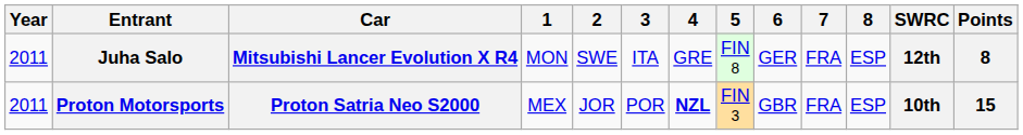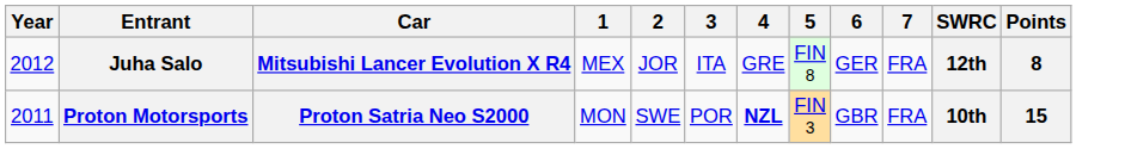- column: 8 | ESP | ESP
Juha Salo | Year: 2011 -> 2012
Juha Salo | 1: MON -> MEX
Juha Salo | 2: SWE -> JOR
Proton Motorsports | 1: MEX -> MON
Proton Motorsports | 2: JOR -> SWE
